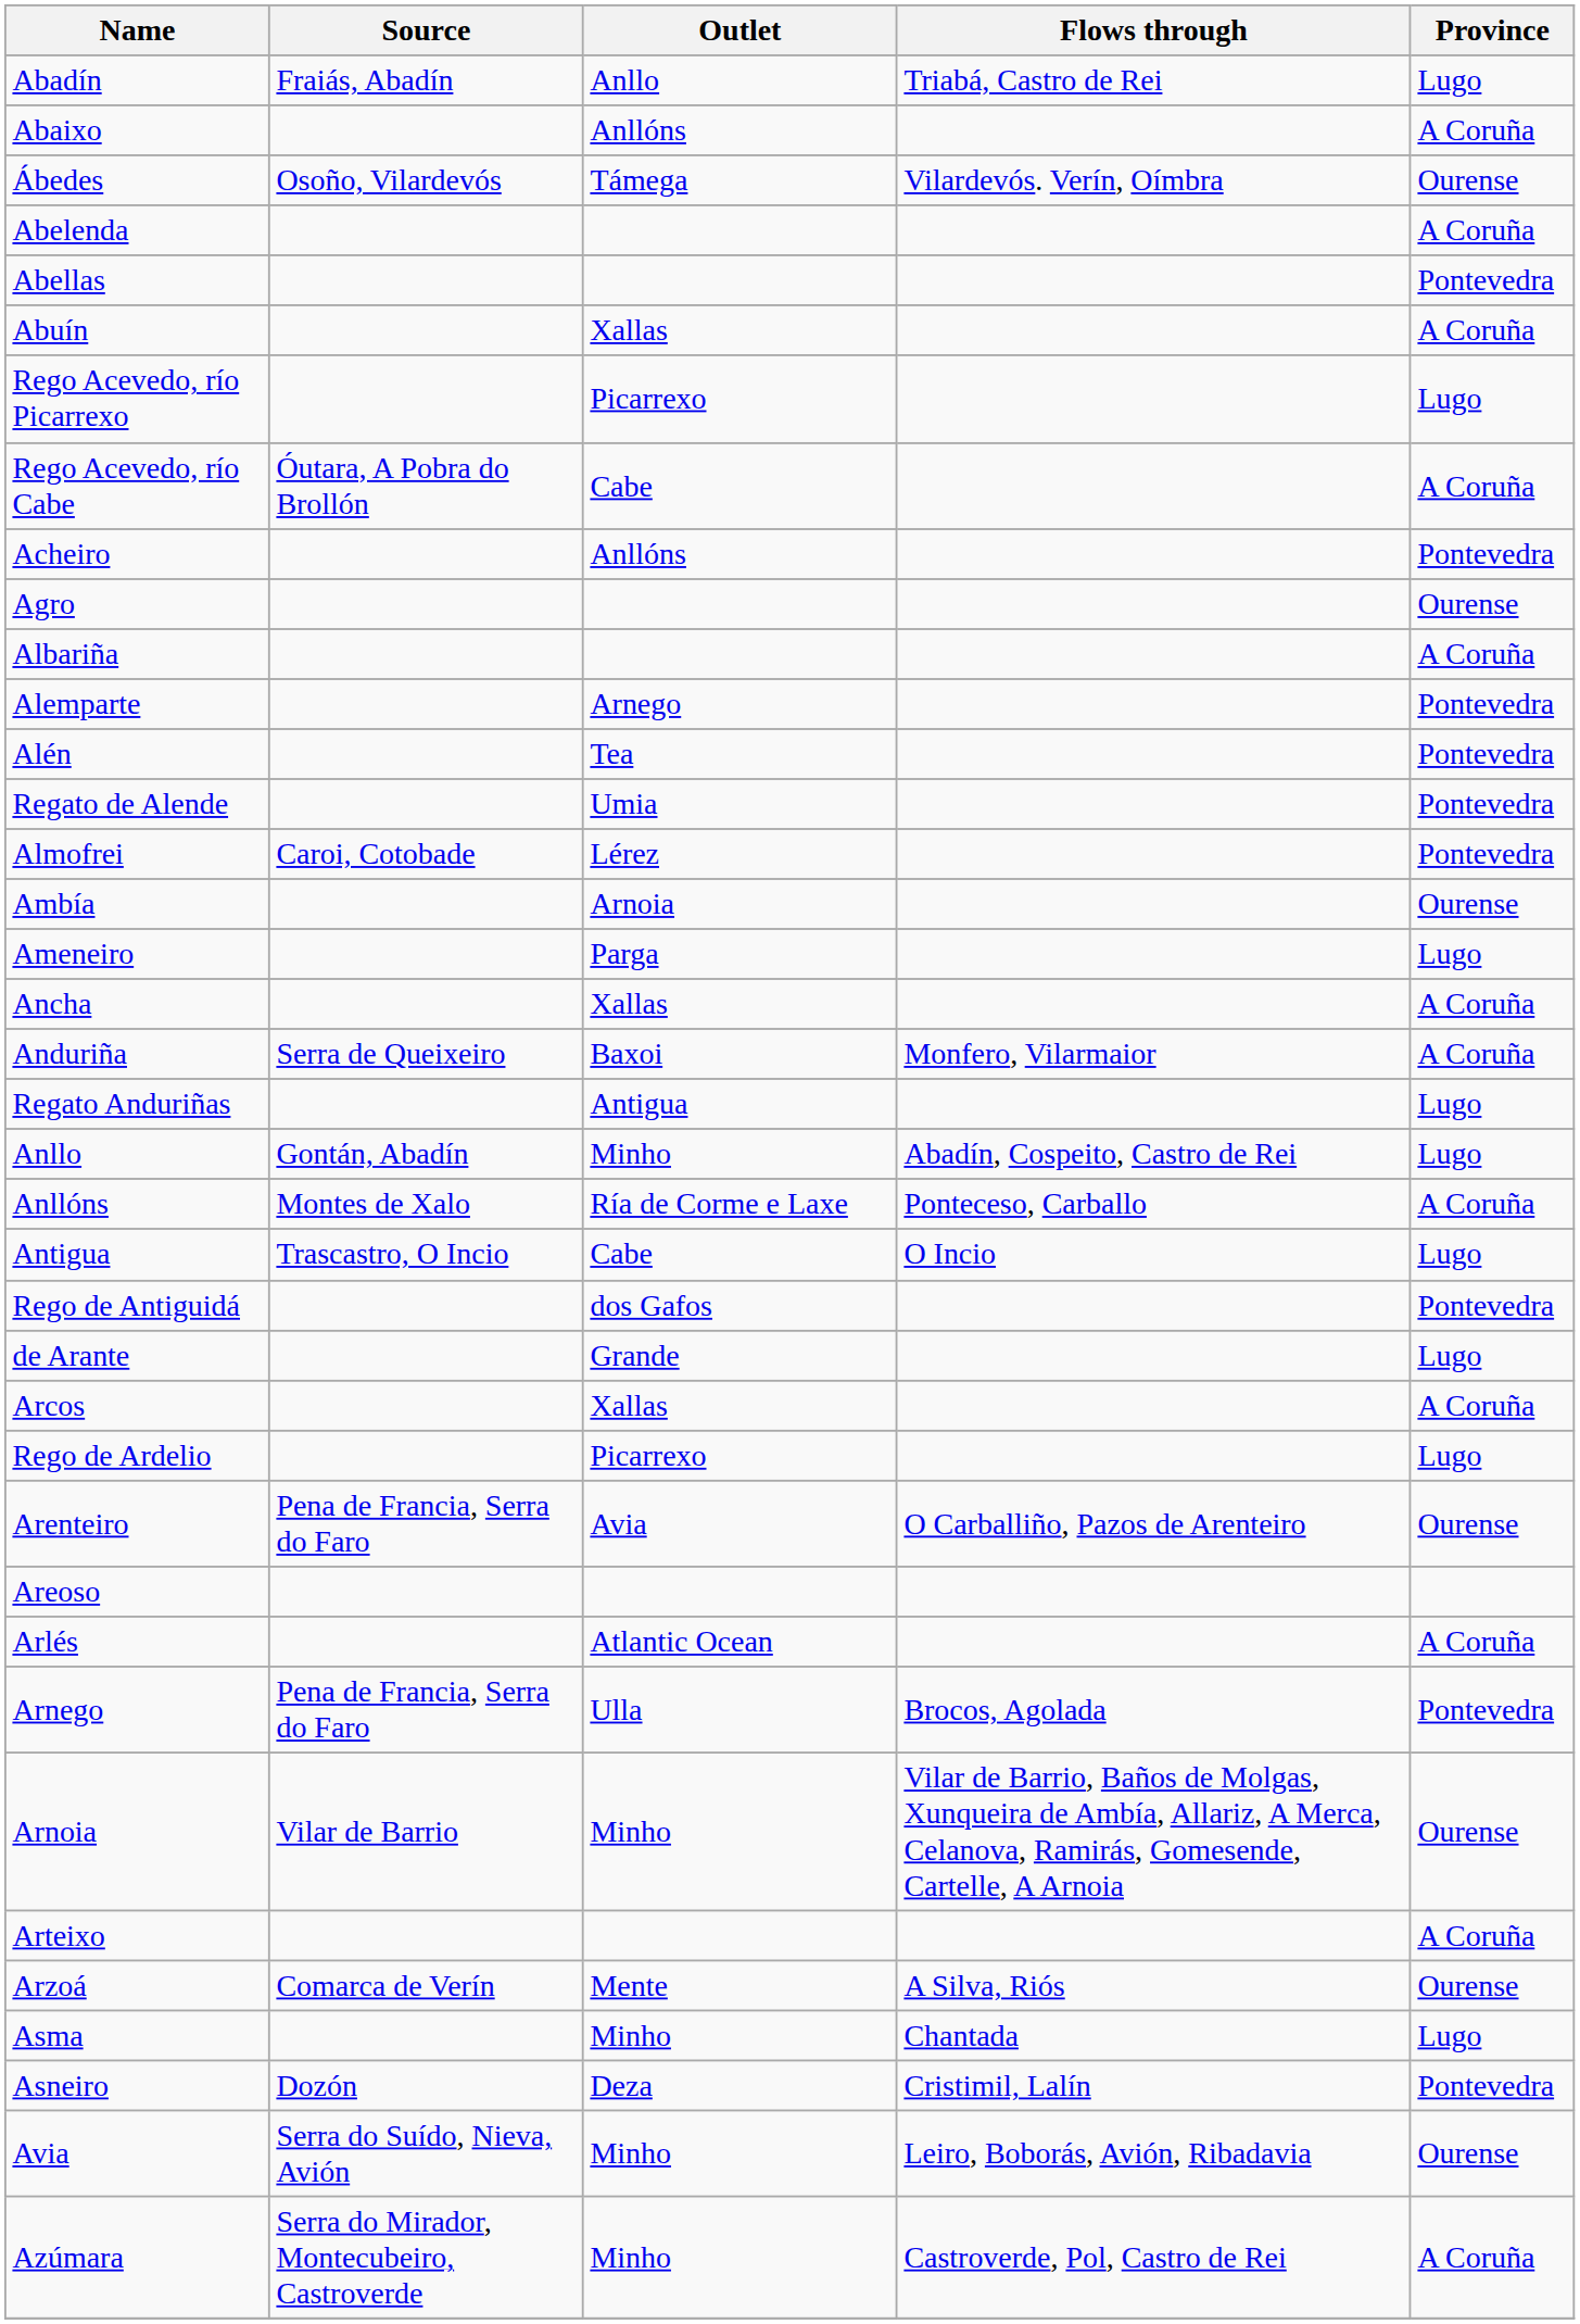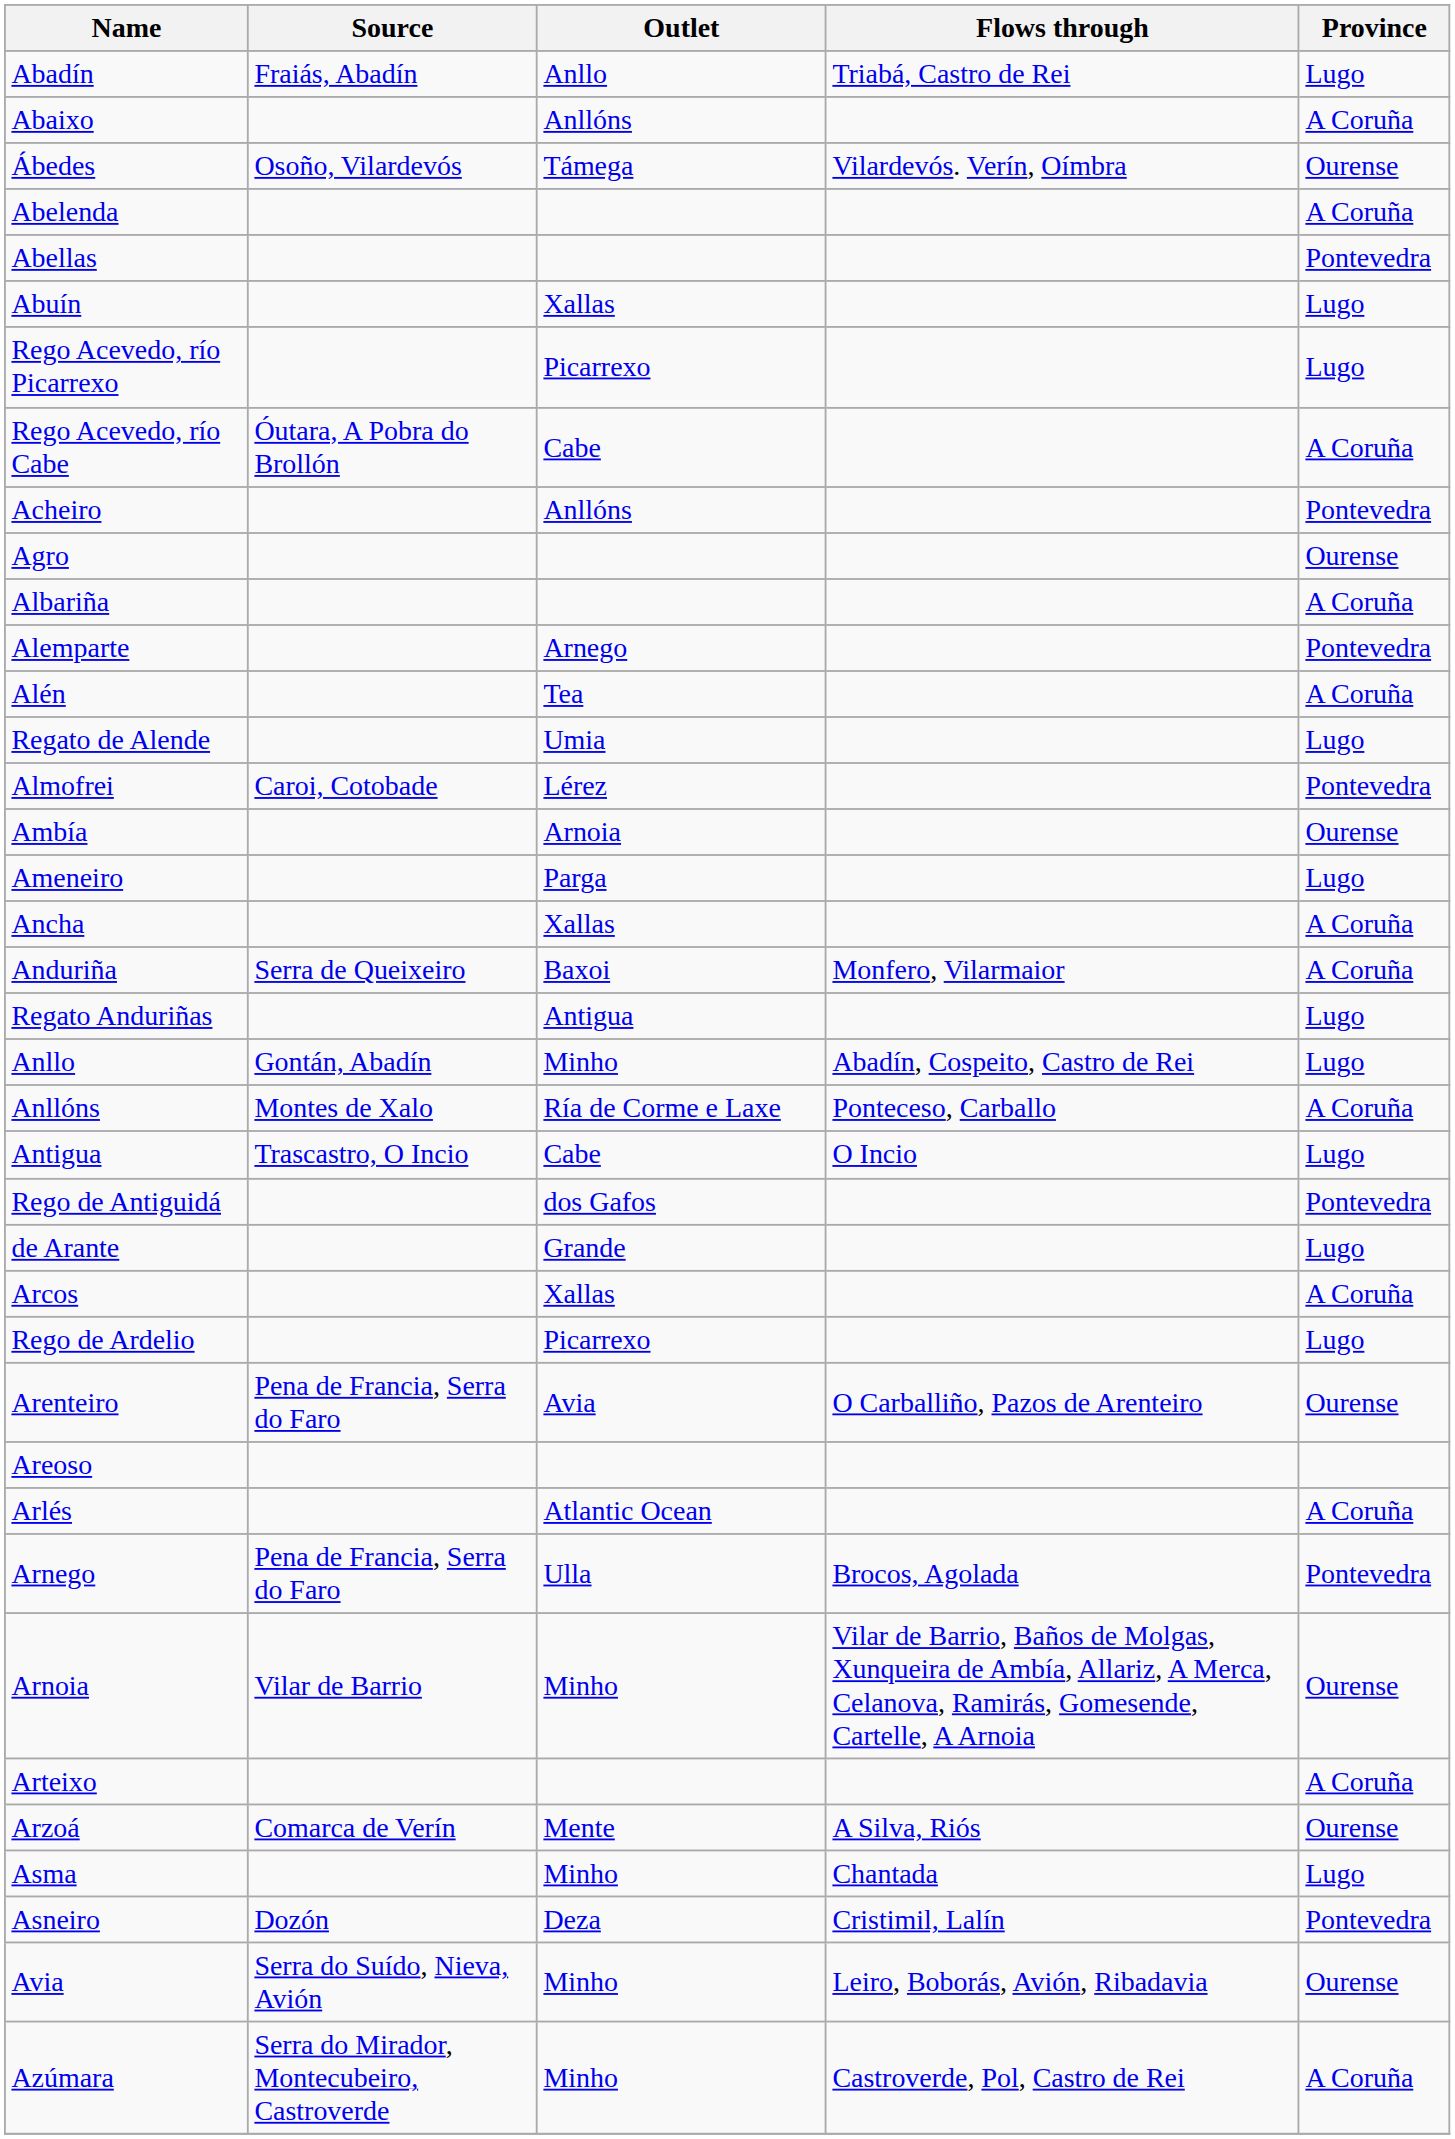Abuín | Province: A Coruña -> Lugo
Alén | Province: Pontevedra -> A Coruña
Regato de Alende | Province: Pontevedra -> Lugo
